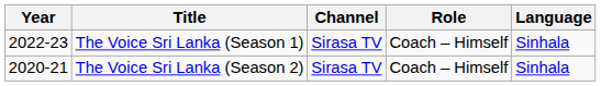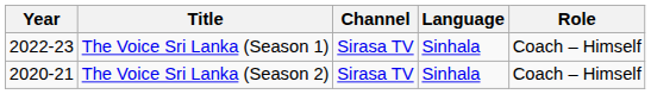columns swapped: Language <-> Role
